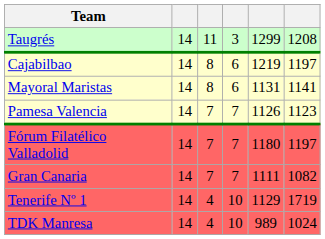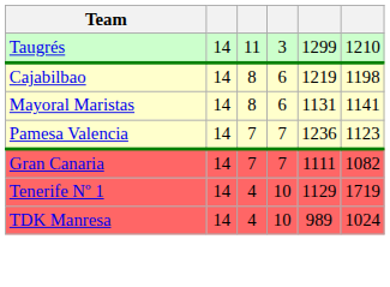Taugrés | column 6: 1208 -> 1210
Cajabilbao | column 6: 1197 -> 1198
Pamesa Valencia | column 5: 1126 -> 1236
- row: Fórum Filatélico Valladolid | 14 | 7 | 7 | 1180 | 1197
